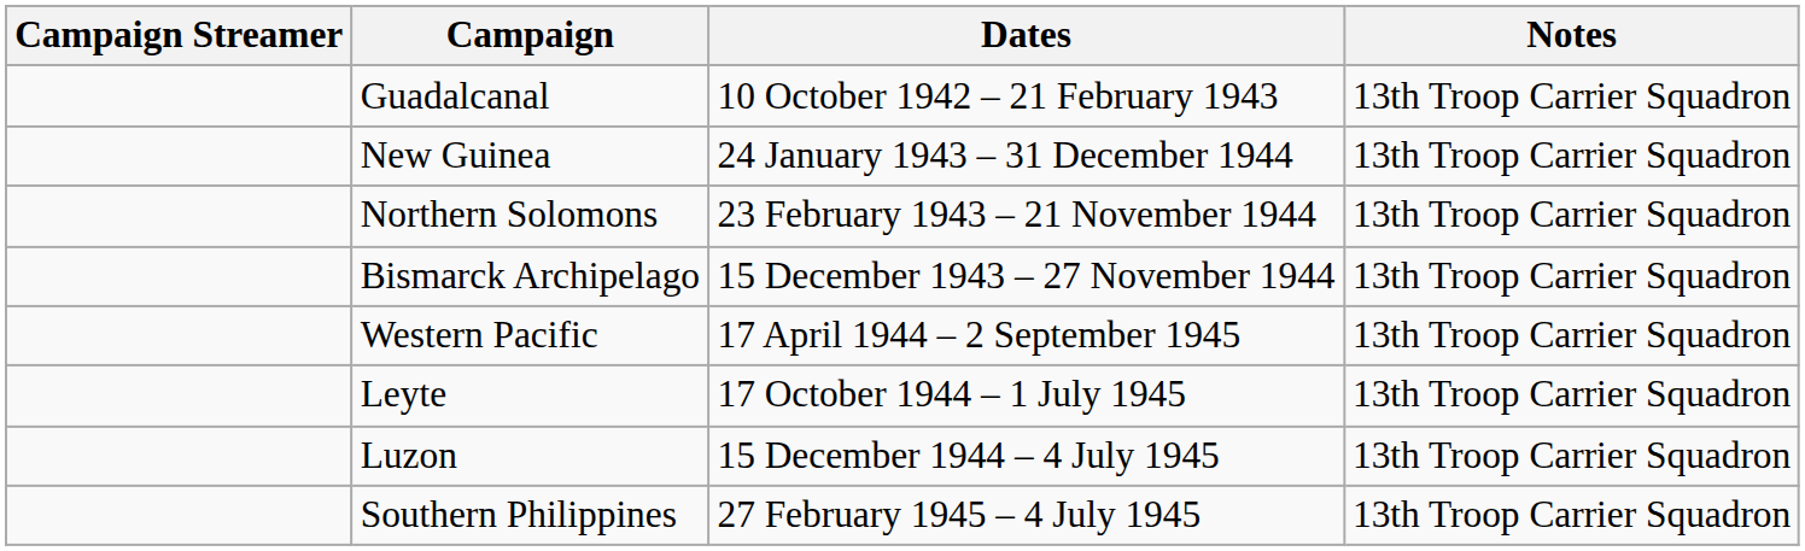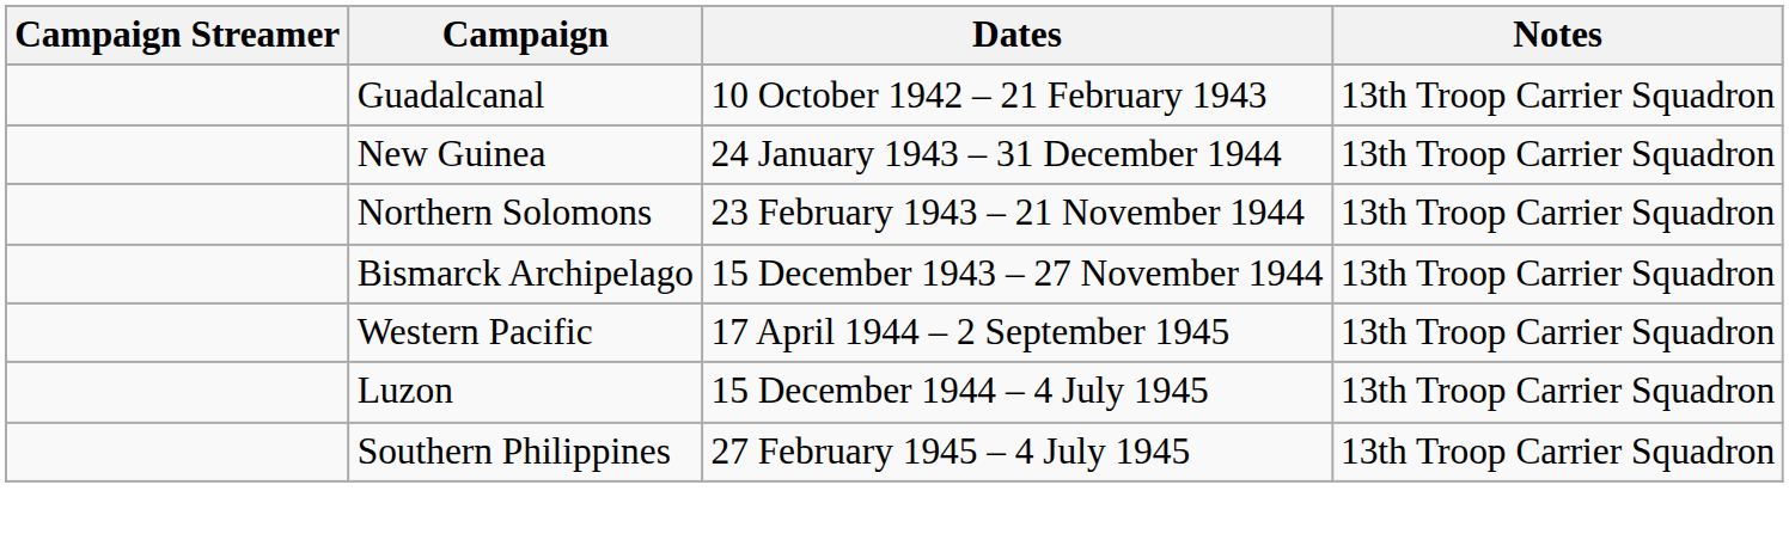- row: Leyte | 17 October 1944 – 1 July 1945 | 13th Troop Carrier Squadron
